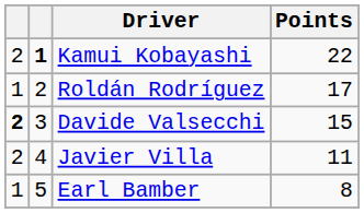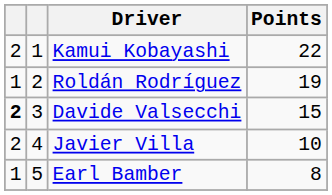Kamui Kobayashi | column 2: bold -> normal
Roldán Rodríguez | Points: 17 -> 19
Javier Villa | Points: 11 -> 10
